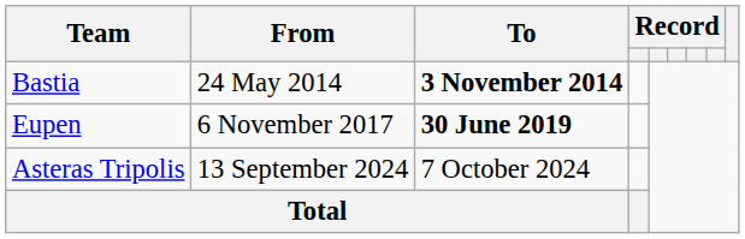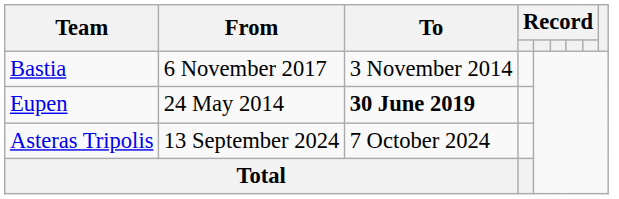Bastia | From: 24 May 2014 -> 6 November 2017
Bastia | To: bold -> normal
Eupen | From: 6 November 2017 -> 24 May 2014
